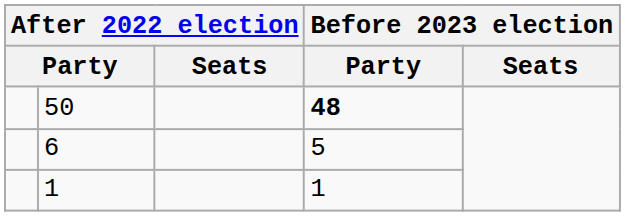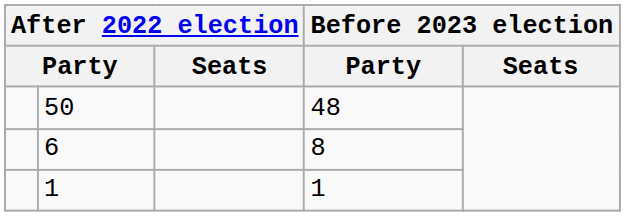50 | column 4: bold -> normal
6 | column 4: 5 -> 8
